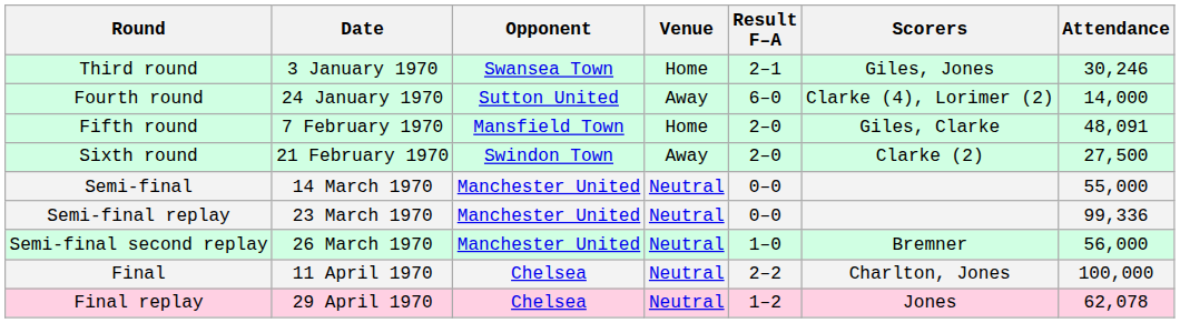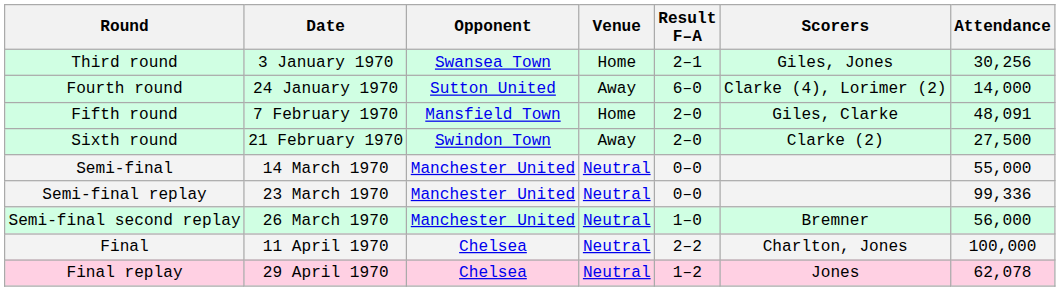Third round | Attendance: 30,246 -> 30,256
